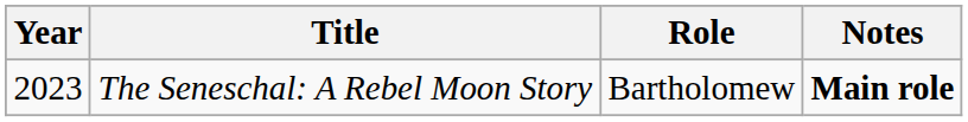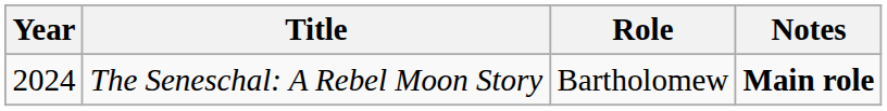The Seneschal: A Rebel Moon Story | Year: 2023 -> 2024
